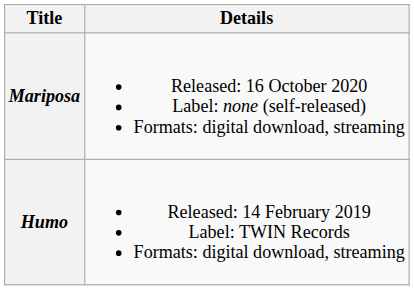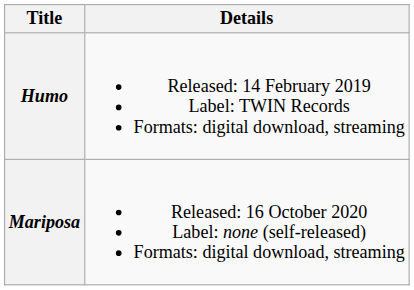rows swapped: Humo <-> Mariposa
